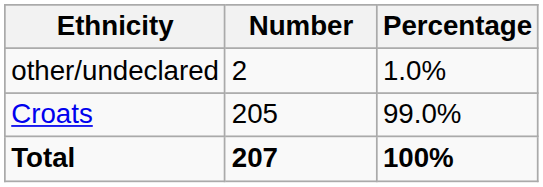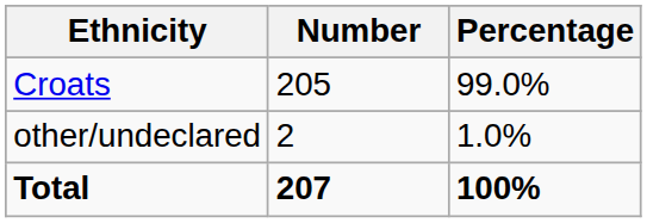rows swapped: Croats <-> other/undeclared
